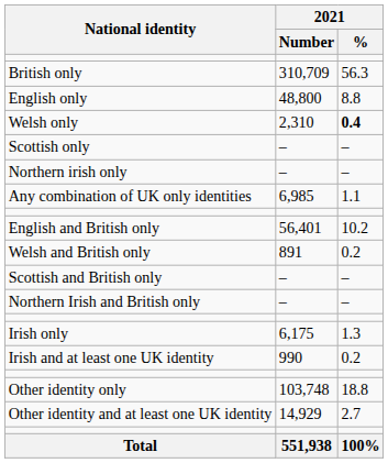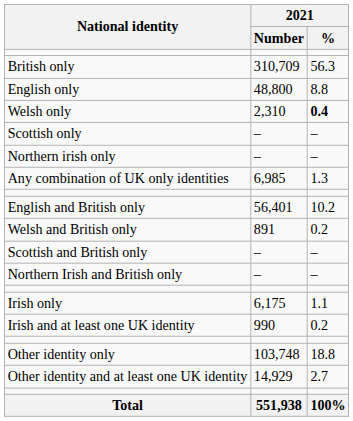Any combination of UK only identities | 2021 / %: 1.1 -> 1.3
Irish only | 2021 / %: 1.3 -> 1.1
